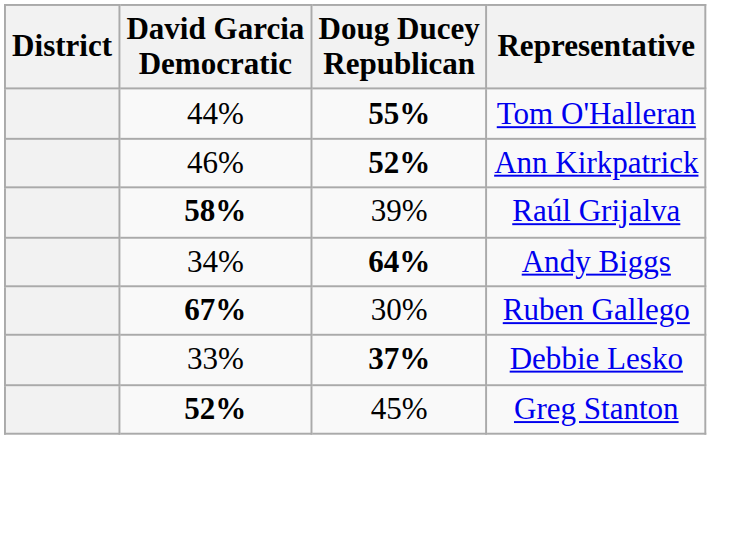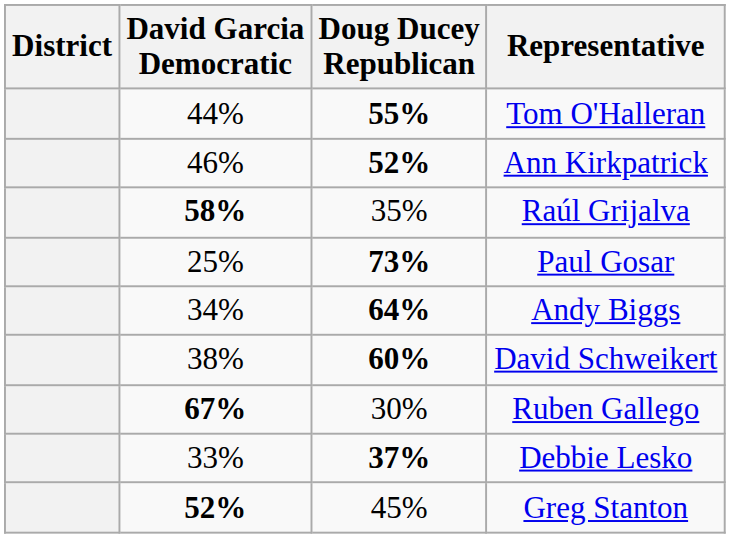Raúl Grijalva | Doug Ducey Republican: 39% -> 35%
+ row: 25% | 73% | Paul Gosar
+ row: 38% | 60% | David Schweikert
